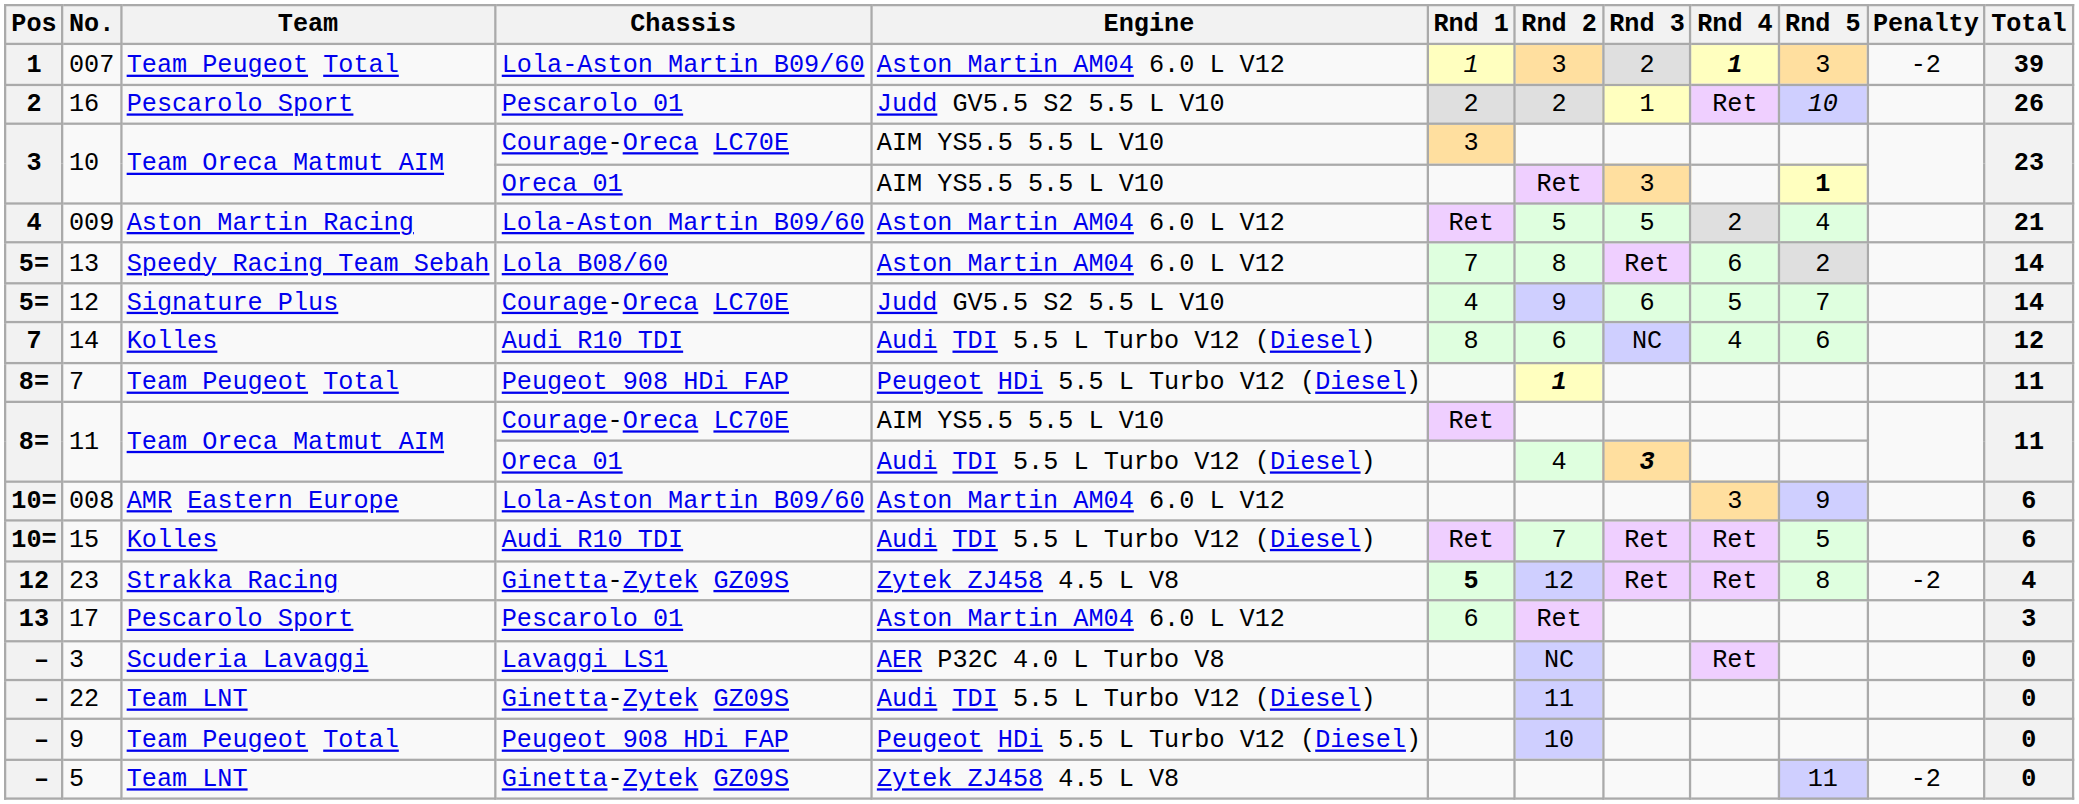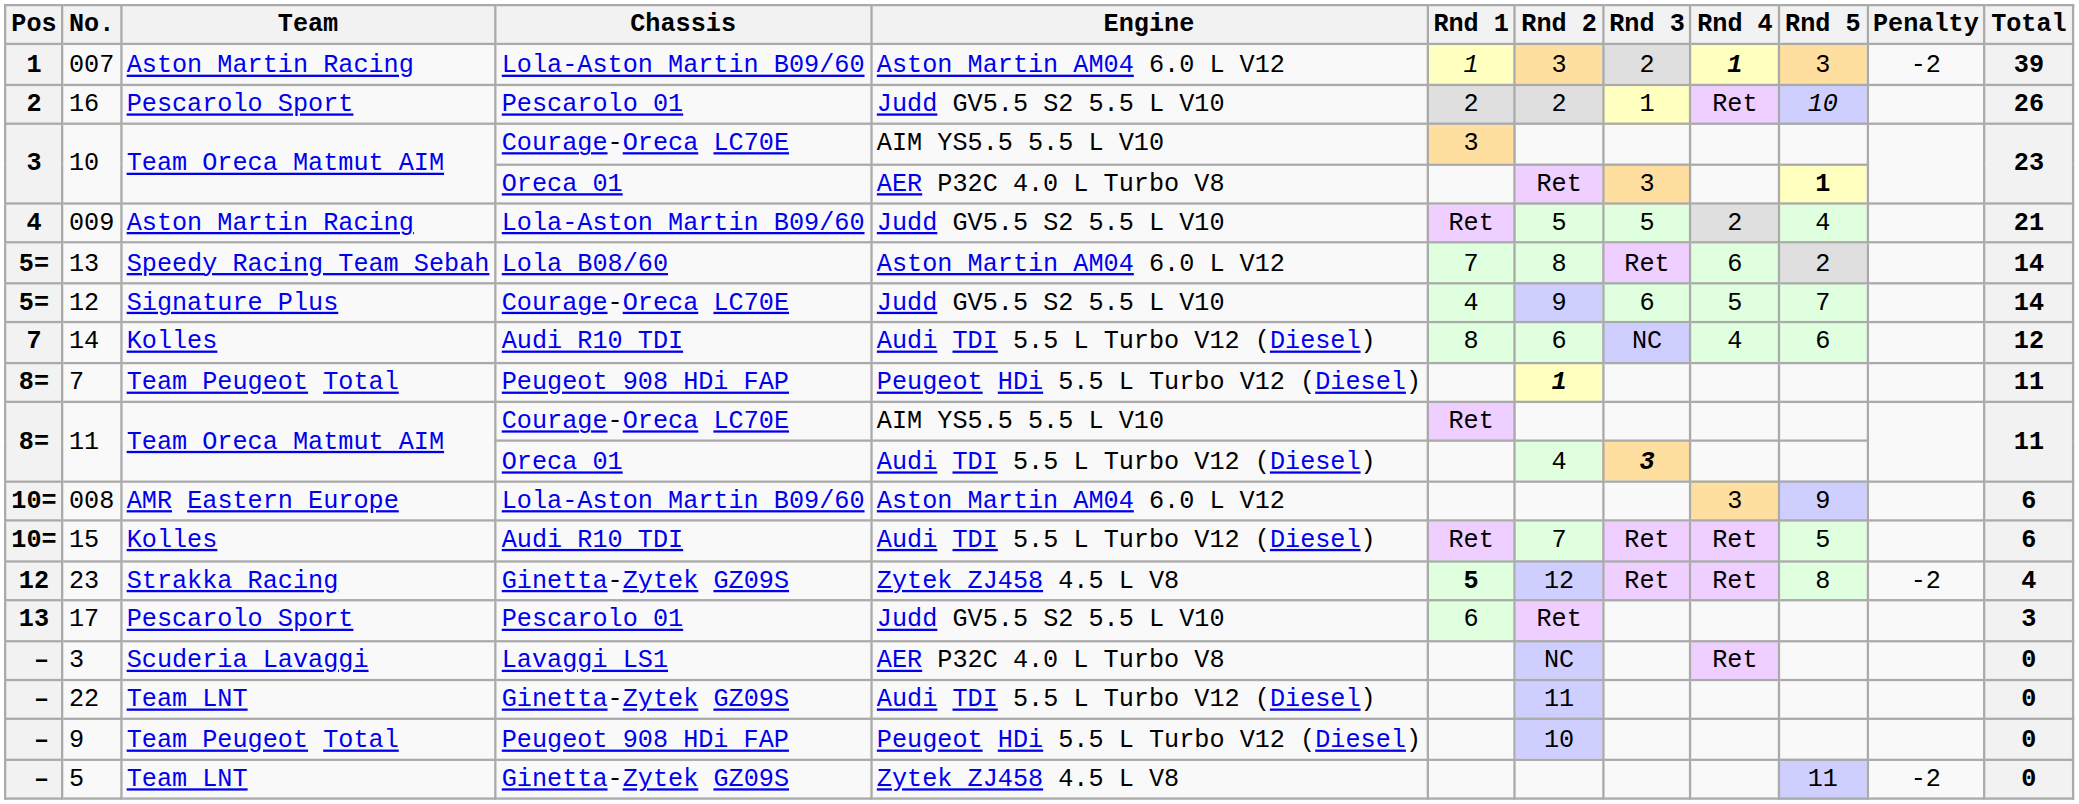007 | Team: Team Peugeot Total -> Aston Martin Racing
10 / Oreca 01 | Engine: AIM YS5.5 5.5 L V10 -> AER P32C 4.0 L Turbo V8
009 | Engine: Aston Martin AM04 6.0 L V12 -> Judd GV5.5 S2 5.5 L V10
17 | Engine: Aston Martin AM04 6.0 L V12 -> Judd GV5.5 S2 5.5 L V10
